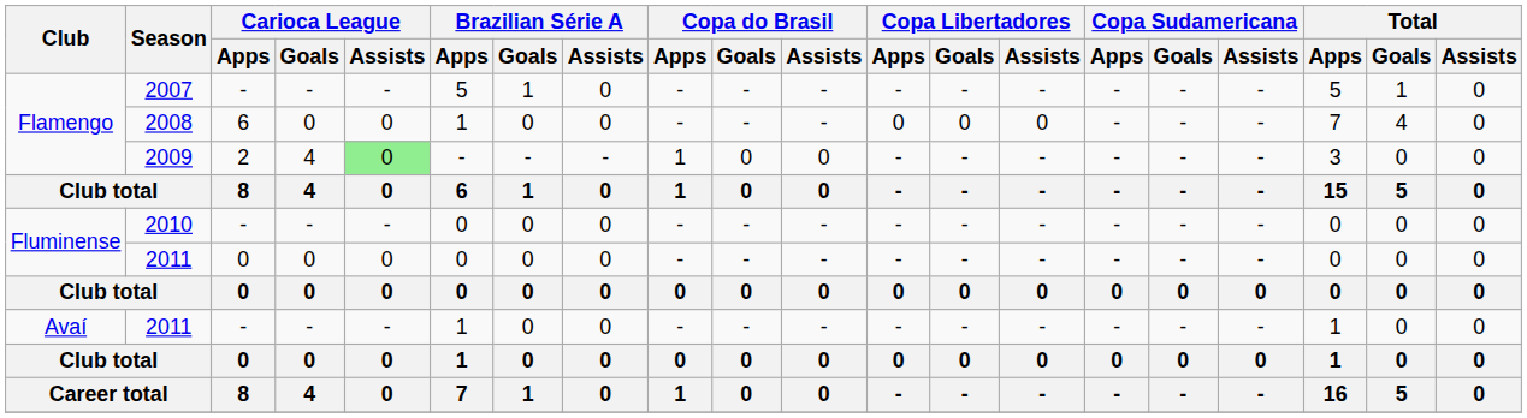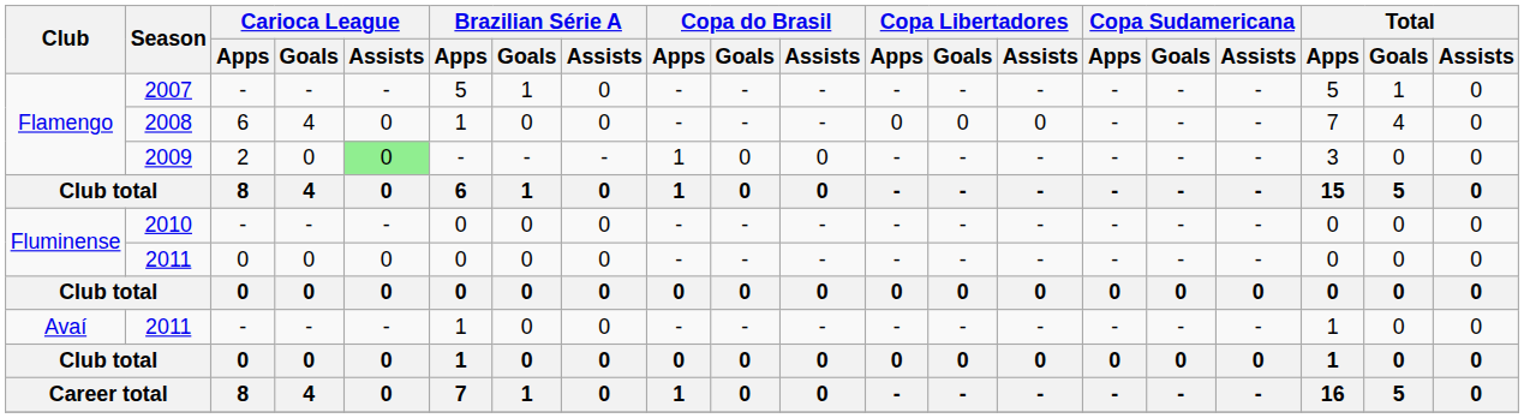2008 | Carioca League / Goals: 0 -> 4
2009 | Carioca League / Goals: 4 -> 0
